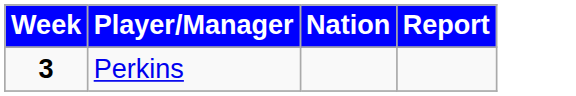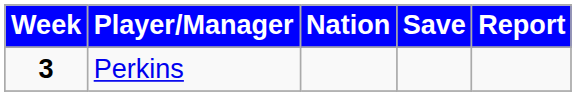+ column: Save
